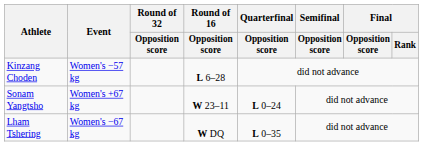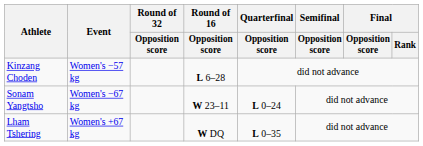Sonam Yangtsho | Event: Women's +67 kg -> Women's −67 kg
Lham Tshering | Event: Women's −67 kg -> Women's +67 kg
